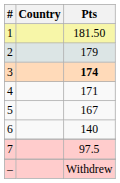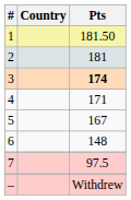2 | Pts: 179 -> 181
6 | Pts: 140 -> 148
